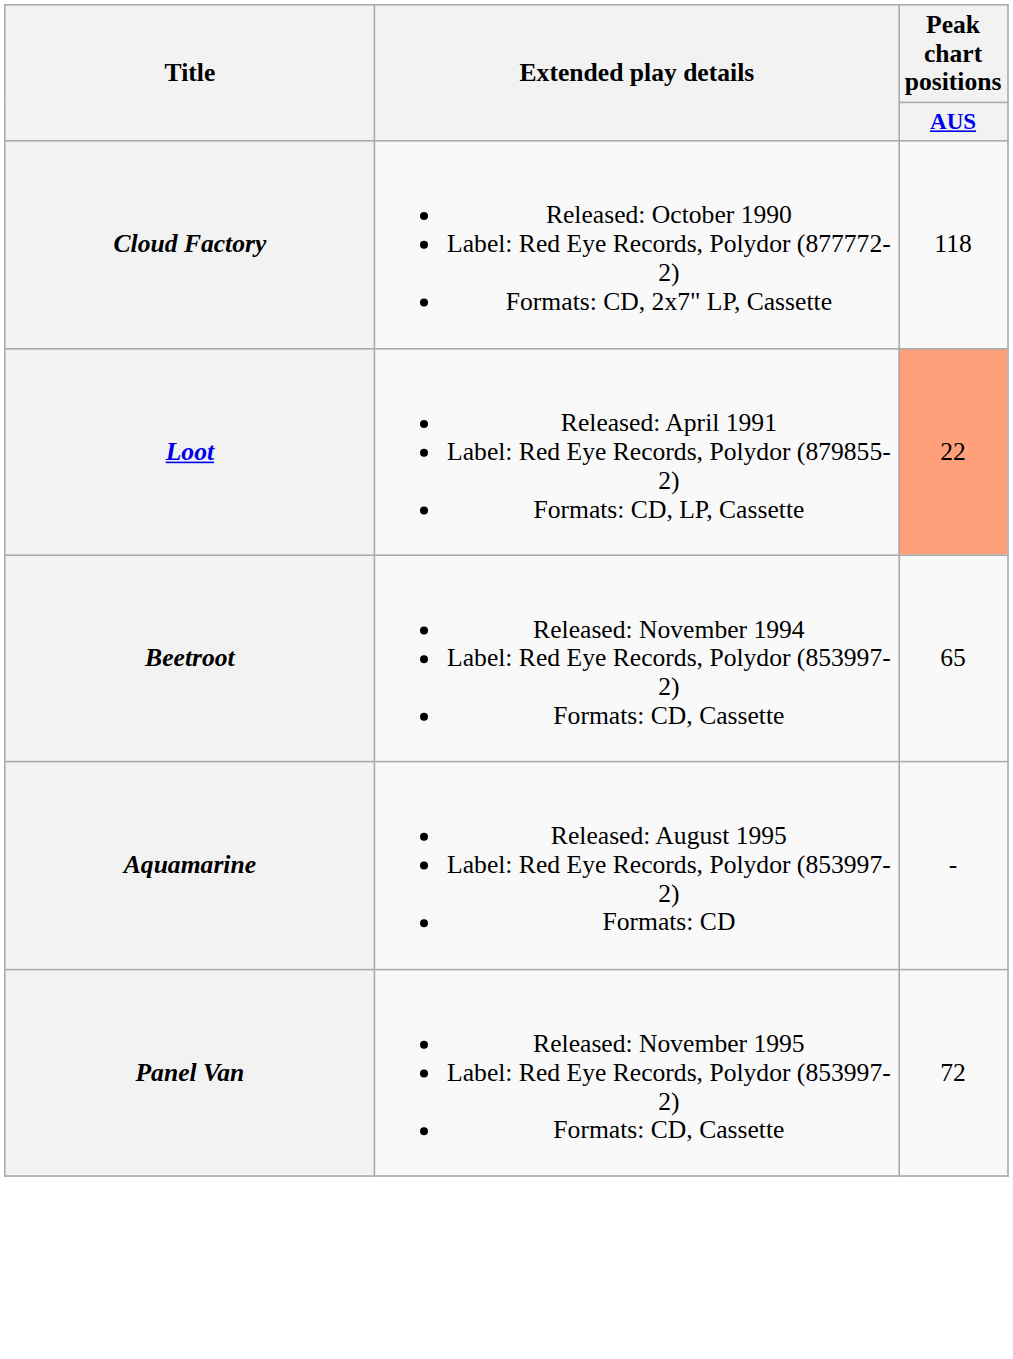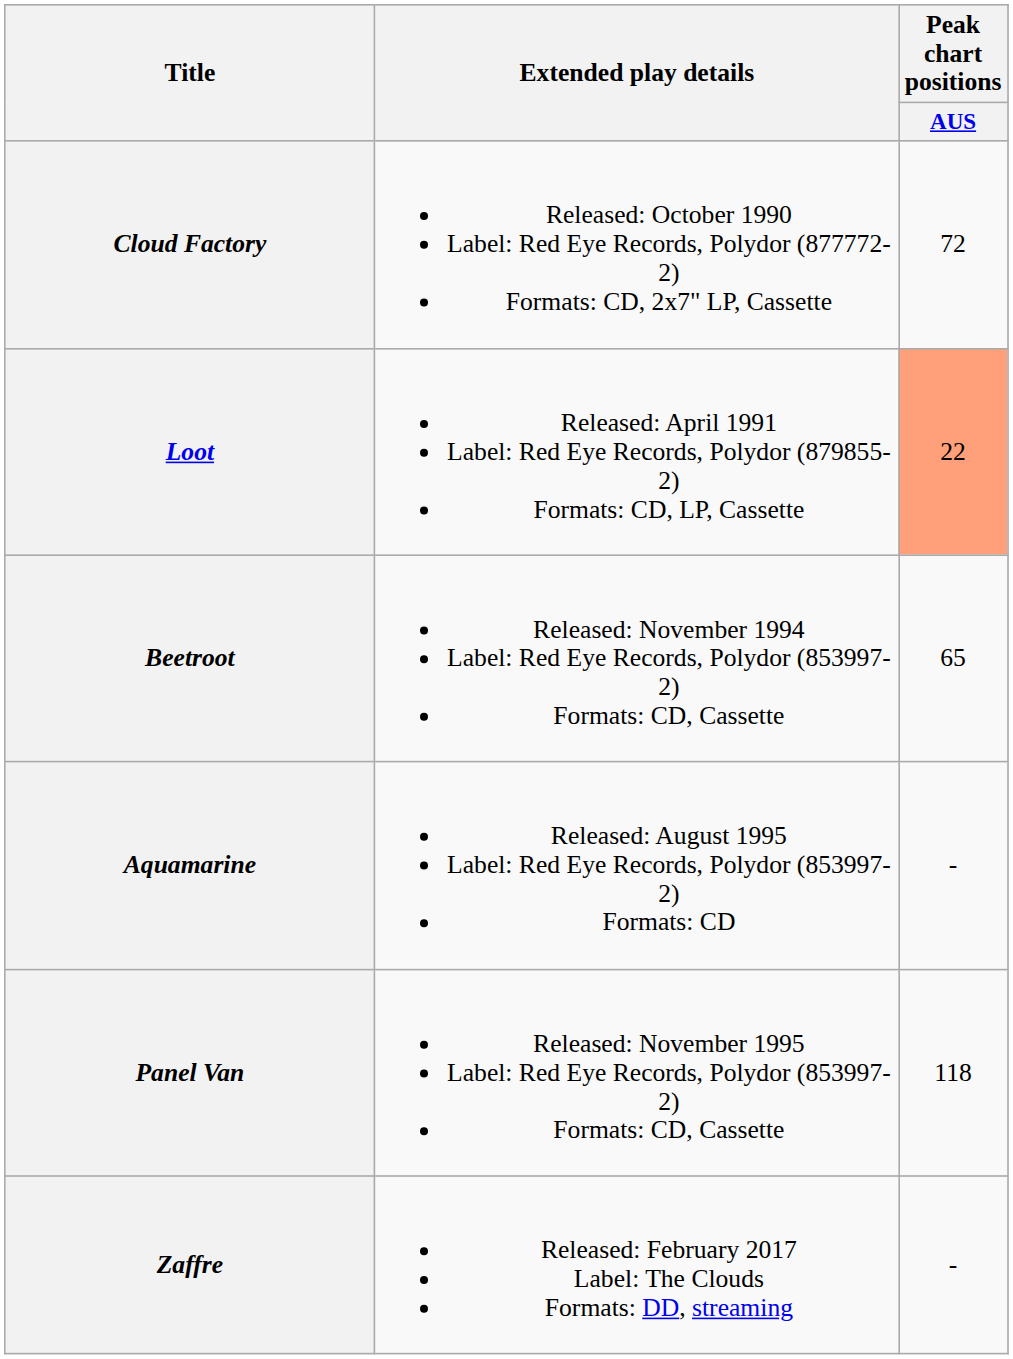Cloud Factory | Peak chart positions / AUS: 118 -> 72
Panel Van | Peak chart positions / AUS: 72 -> 118
+ row: Zaffre | Released: February 2017 Label: The Clouds Formats: DD, streaming | -
